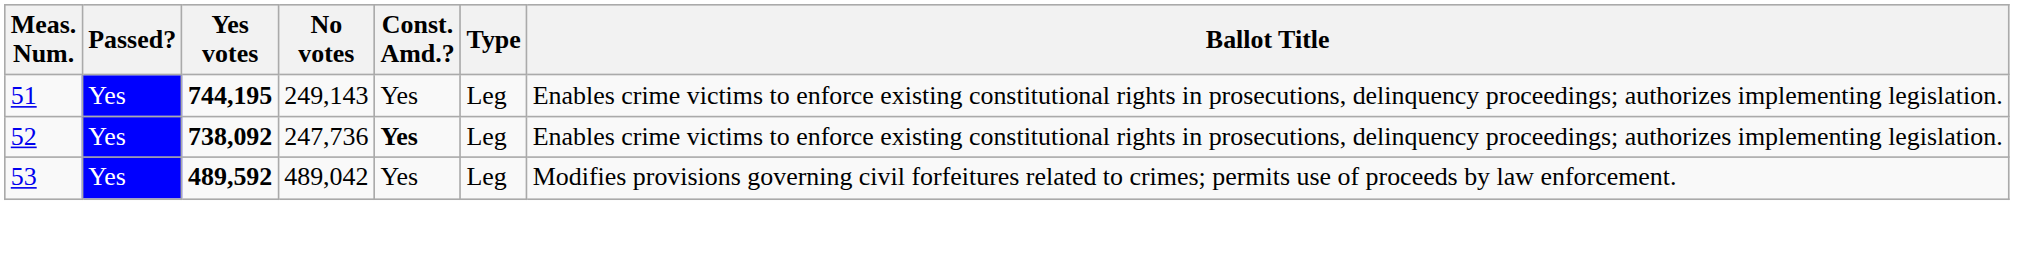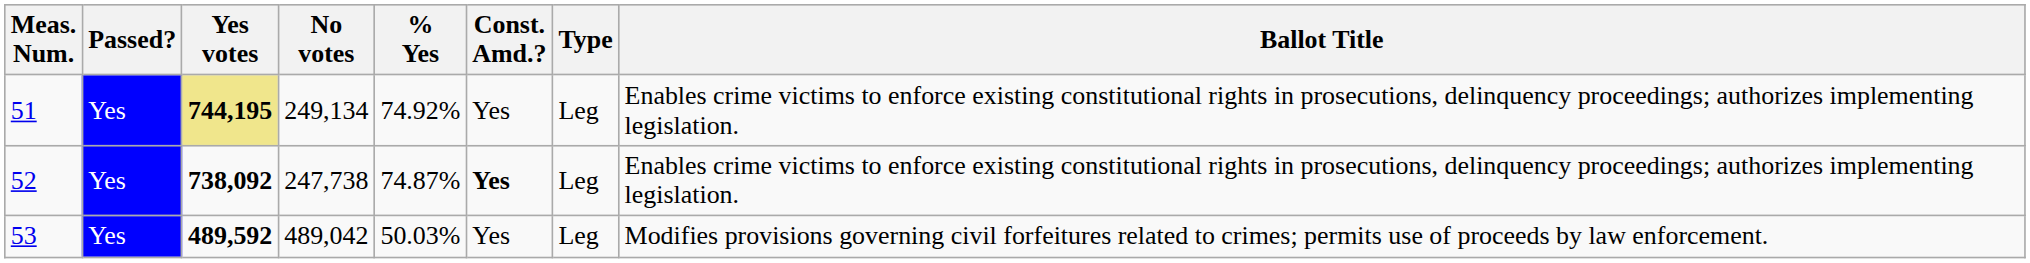+ column: % Yes | 74.92% | 74.87% | 50.03%
51 | Yes votes: no background -> khaki background
51 | No votes: 249,143 -> 249,134
52 | No votes: 247,736 -> 247,738
